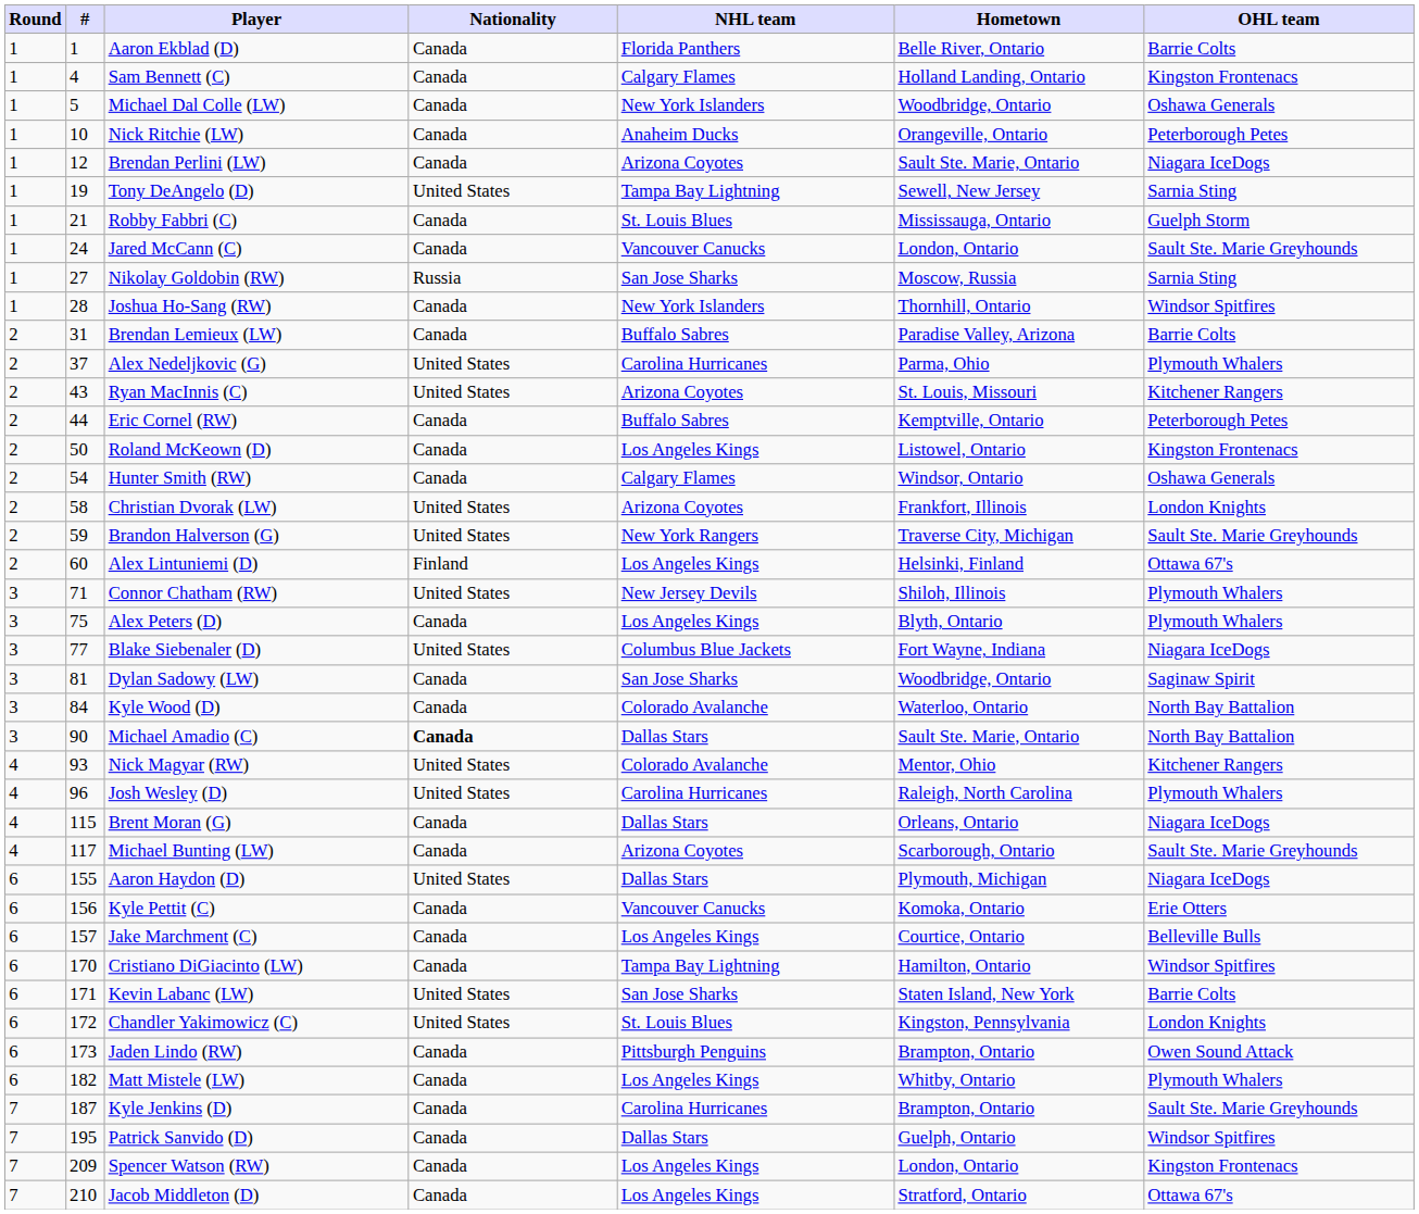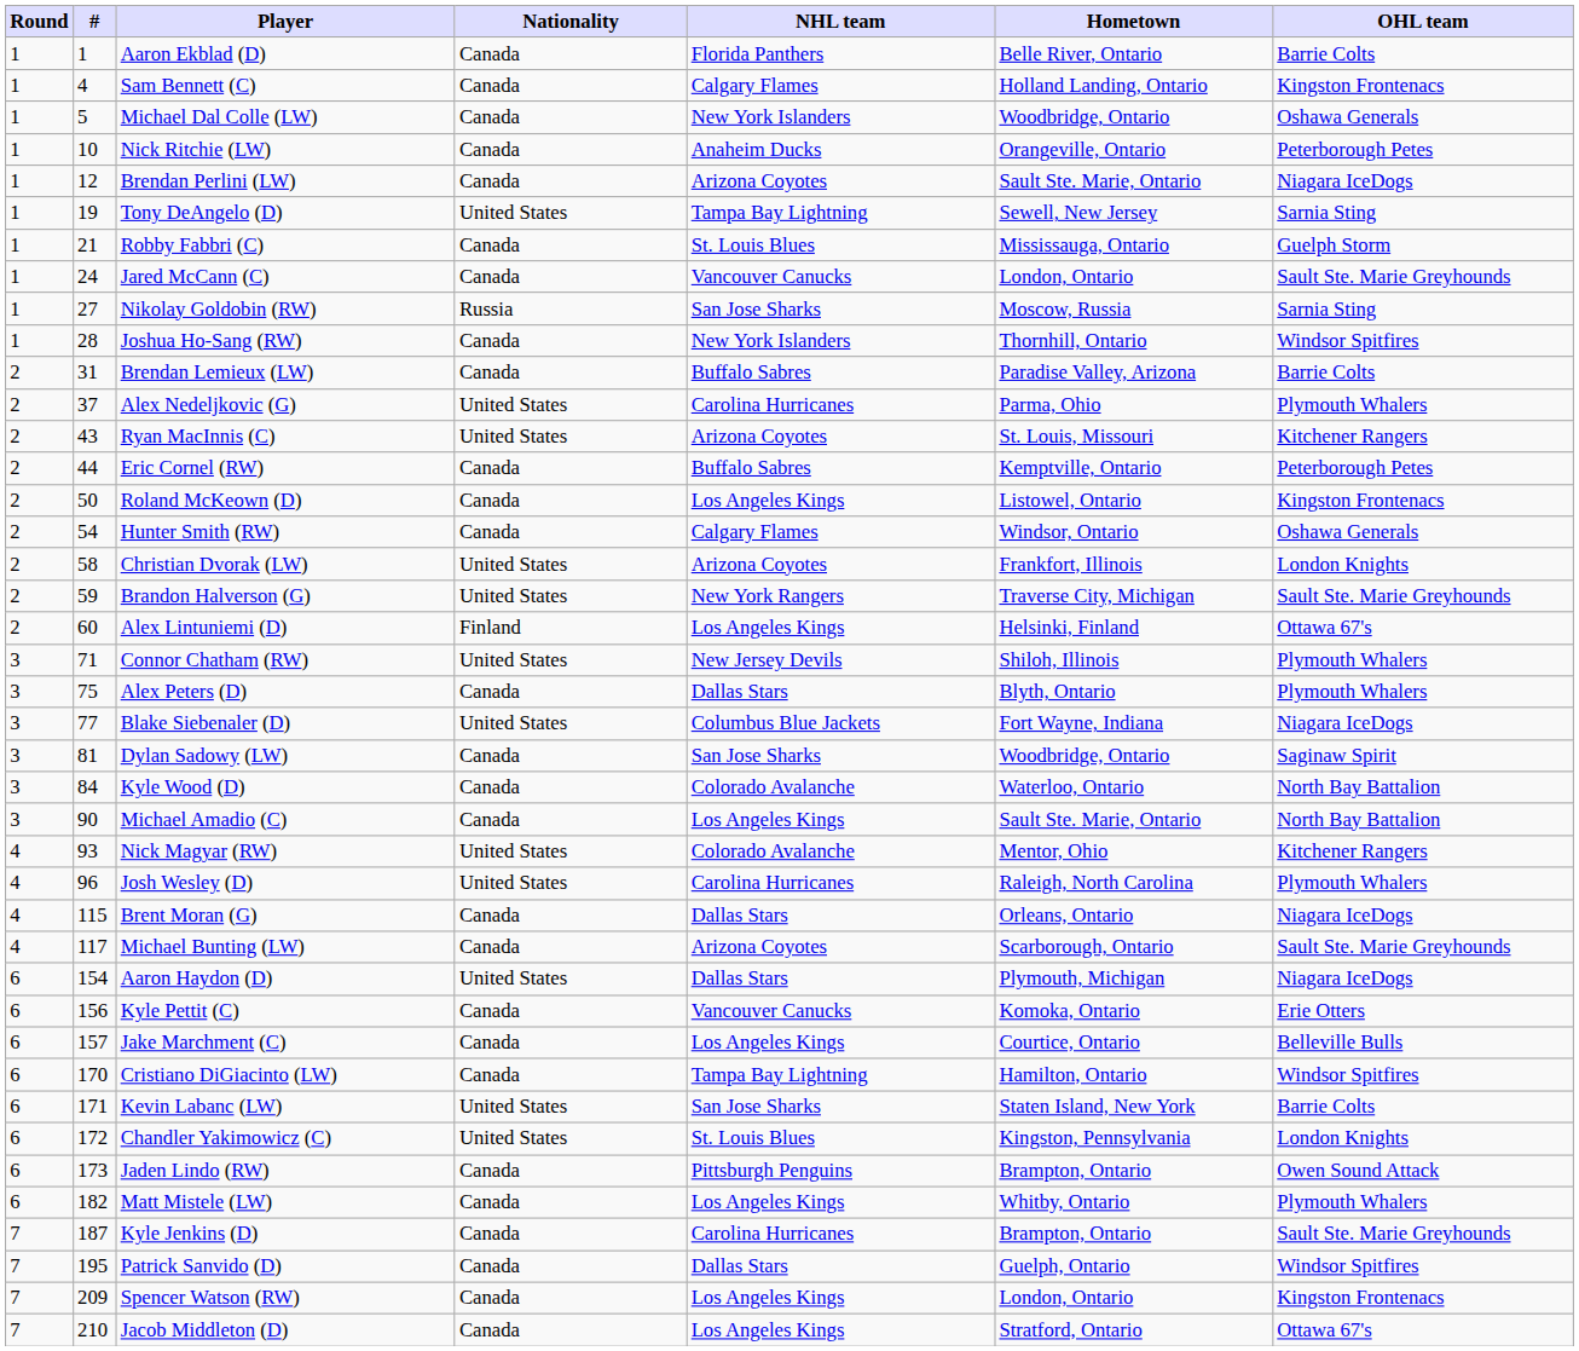Alex Peters (D) | NHL team: Los Angeles Kings -> Dallas Stars
Michael Amadio (C) | Nationality: bold -> normal
Michael Amadio (C) | NHL team: Dallas Stars -> Los Angeles Kings
Aaron Haydon (D) | #: 155 -> 154
